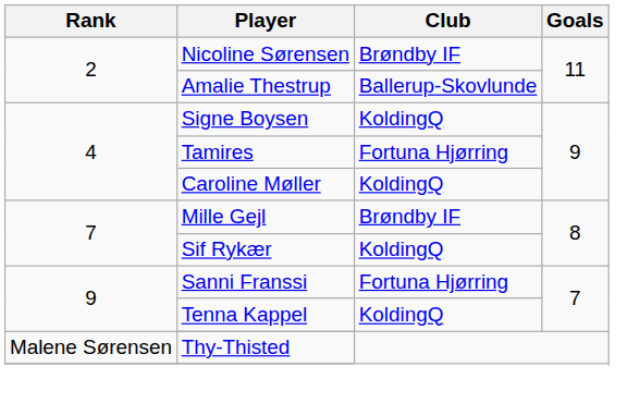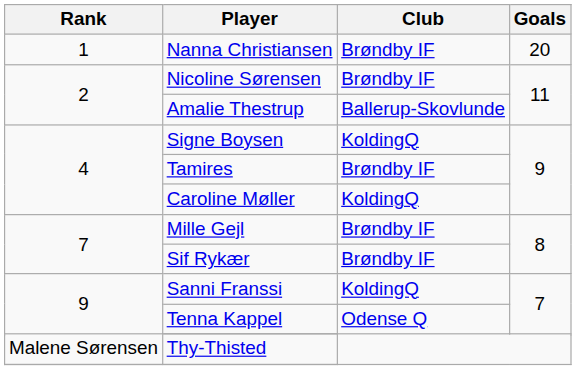+ row: 1 | Nanna Christiansen | Brøndby IF | 20
Tamires | Club: Fortuna Hjørring -> Brøndby IF
Sif Rykær | Club: KoldingQ -> Brøndby IF
Sanni Franssi | Club: Fortuna Hjørring -> KoldingQ
Tenna Kappel | Club: KoldingQ -> Odense Q
